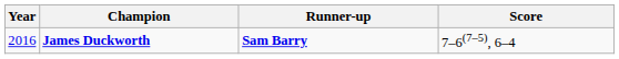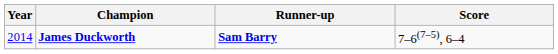James Duckworth | Year: 2016 -> 2014
